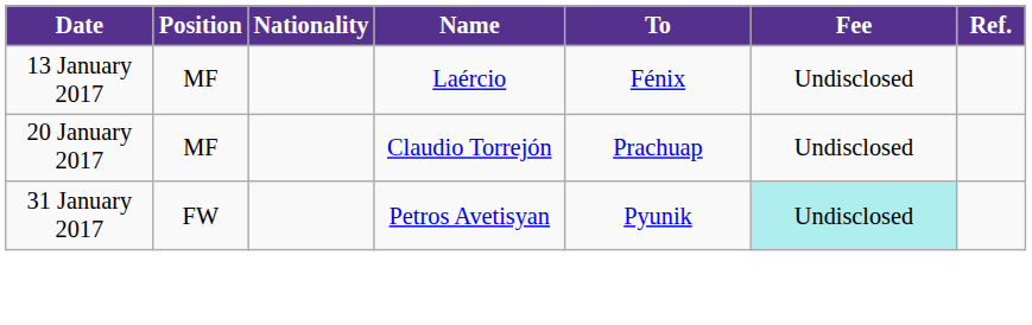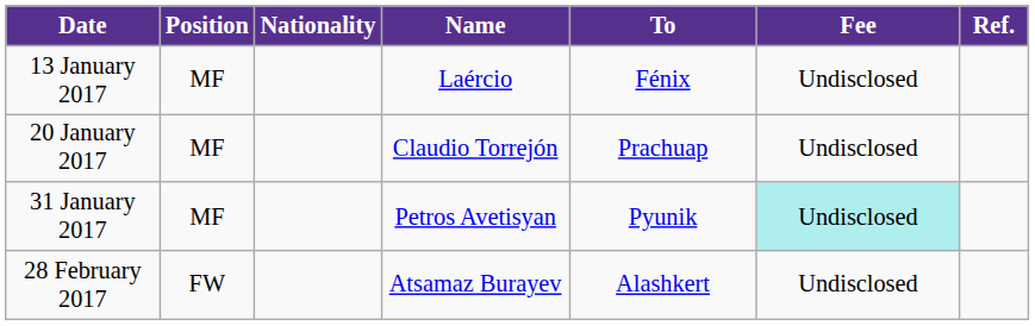31 January 2017 | Position: FW -> MF
+ row: 28 February 2017 | FW | Atsamaz Burayev | Alashkert | Undisclosed
